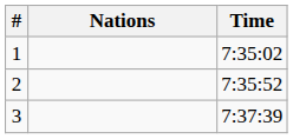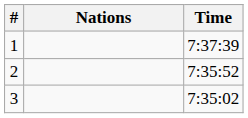1 | Time: 7:35:02 -> 7:37:39
3 | Time: 7:37:39 -> 7:35:02
